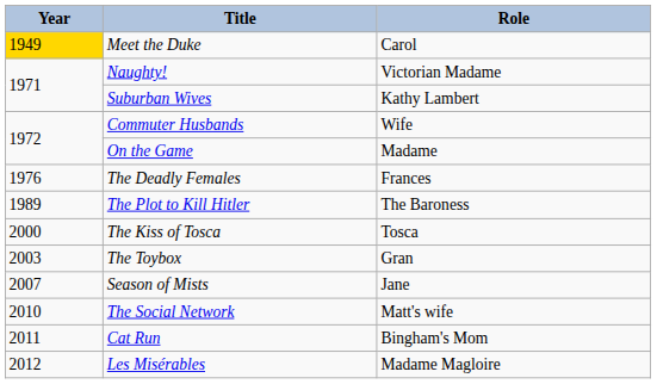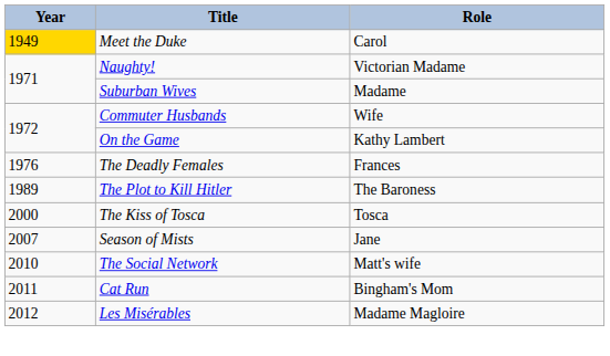Suburban Wives | Role: Kathy Lambert -> Madame
On the Game | Role: Madame -> Kathy Lambert
- row: 2003 | The Toybox | Gran
